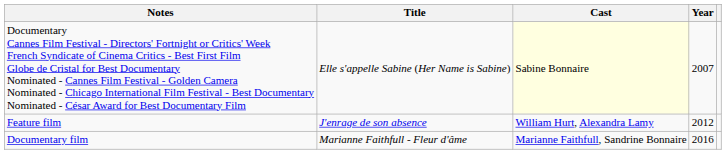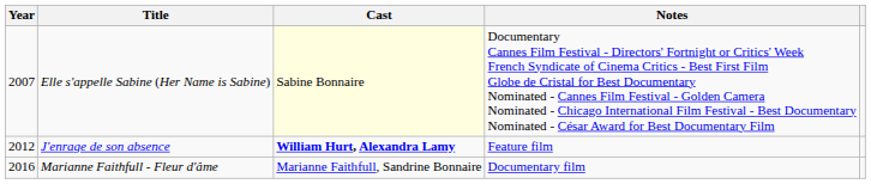columns swapped: Year <-> Notes
J'enrage de son absence | Cast: normal -> bold
